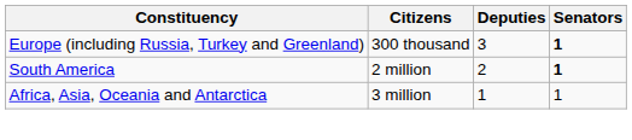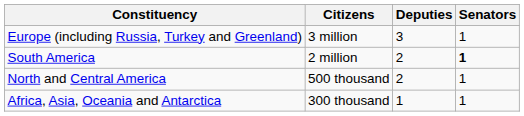Europe (including Russia, Turkey and Greenland) | Citizens: 300 thousand -> 3 million
Europe (including Russia, Turkey and Greenland) | Senators: bold -> normal
+ row: North and Central America | 500 thousand | 2 | 1
Africa, Asia, Oceania and Antarctica | Citizens: 3 million -> 300 thousand
